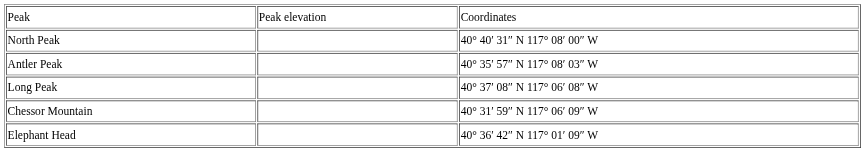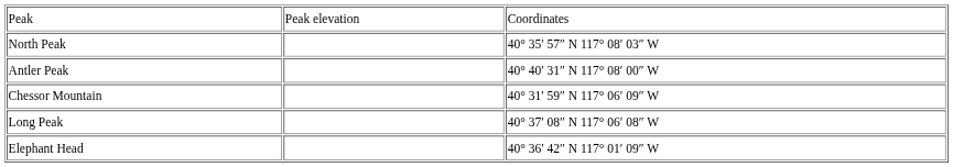North Peak | column 3: 40° 40′ 31″ N 117° 08′ 00″ W -> 40° 35′ 57″ N 117° 08′ 03″ W
Antler Peak | column 3: 40° 35′ 57″ N 117° 08′ 03″ W -> 40° 40′ 31″ N 117° 08′ 00″ W
rows swapped: Long Peak <-> Chessor Mountain
